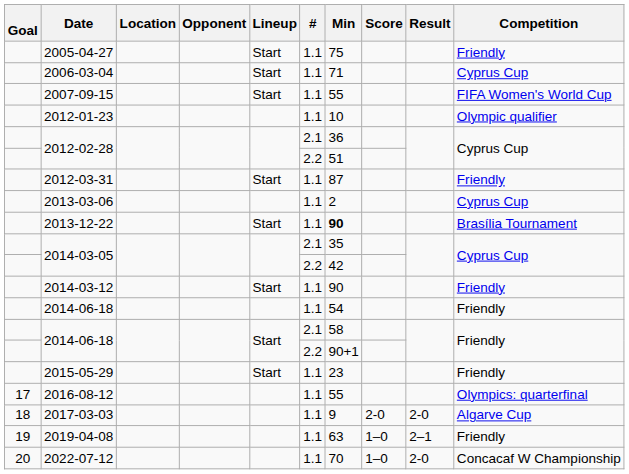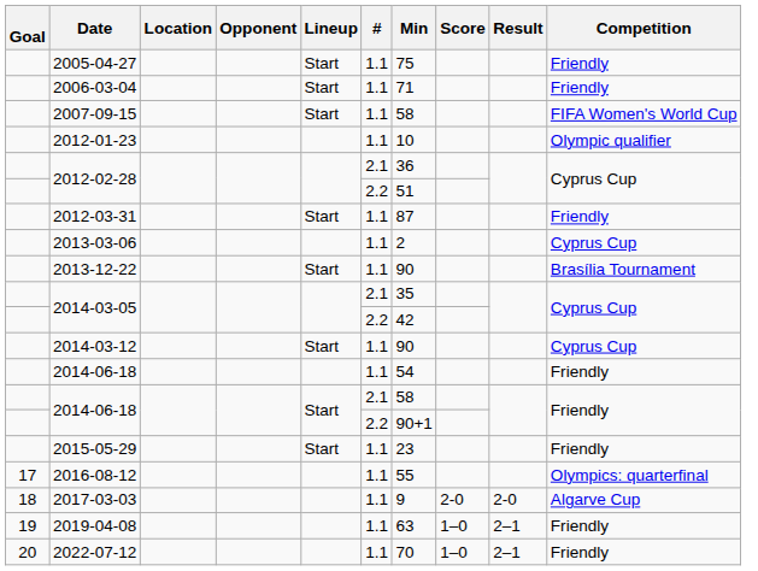2006-03-04 | Competition: Cyprus Cup -> Friendly
2007-09-15 | Min: 55 -> 58
2013-12-22 | Min: bold -> normal
2014-03-12 | Competition: Friendly -> Cyprus Cup
2022-07-12 | Result: 2-0 -> 2–1
2022-07-12 | Competition: Concacaf W Championship -> Friendly
